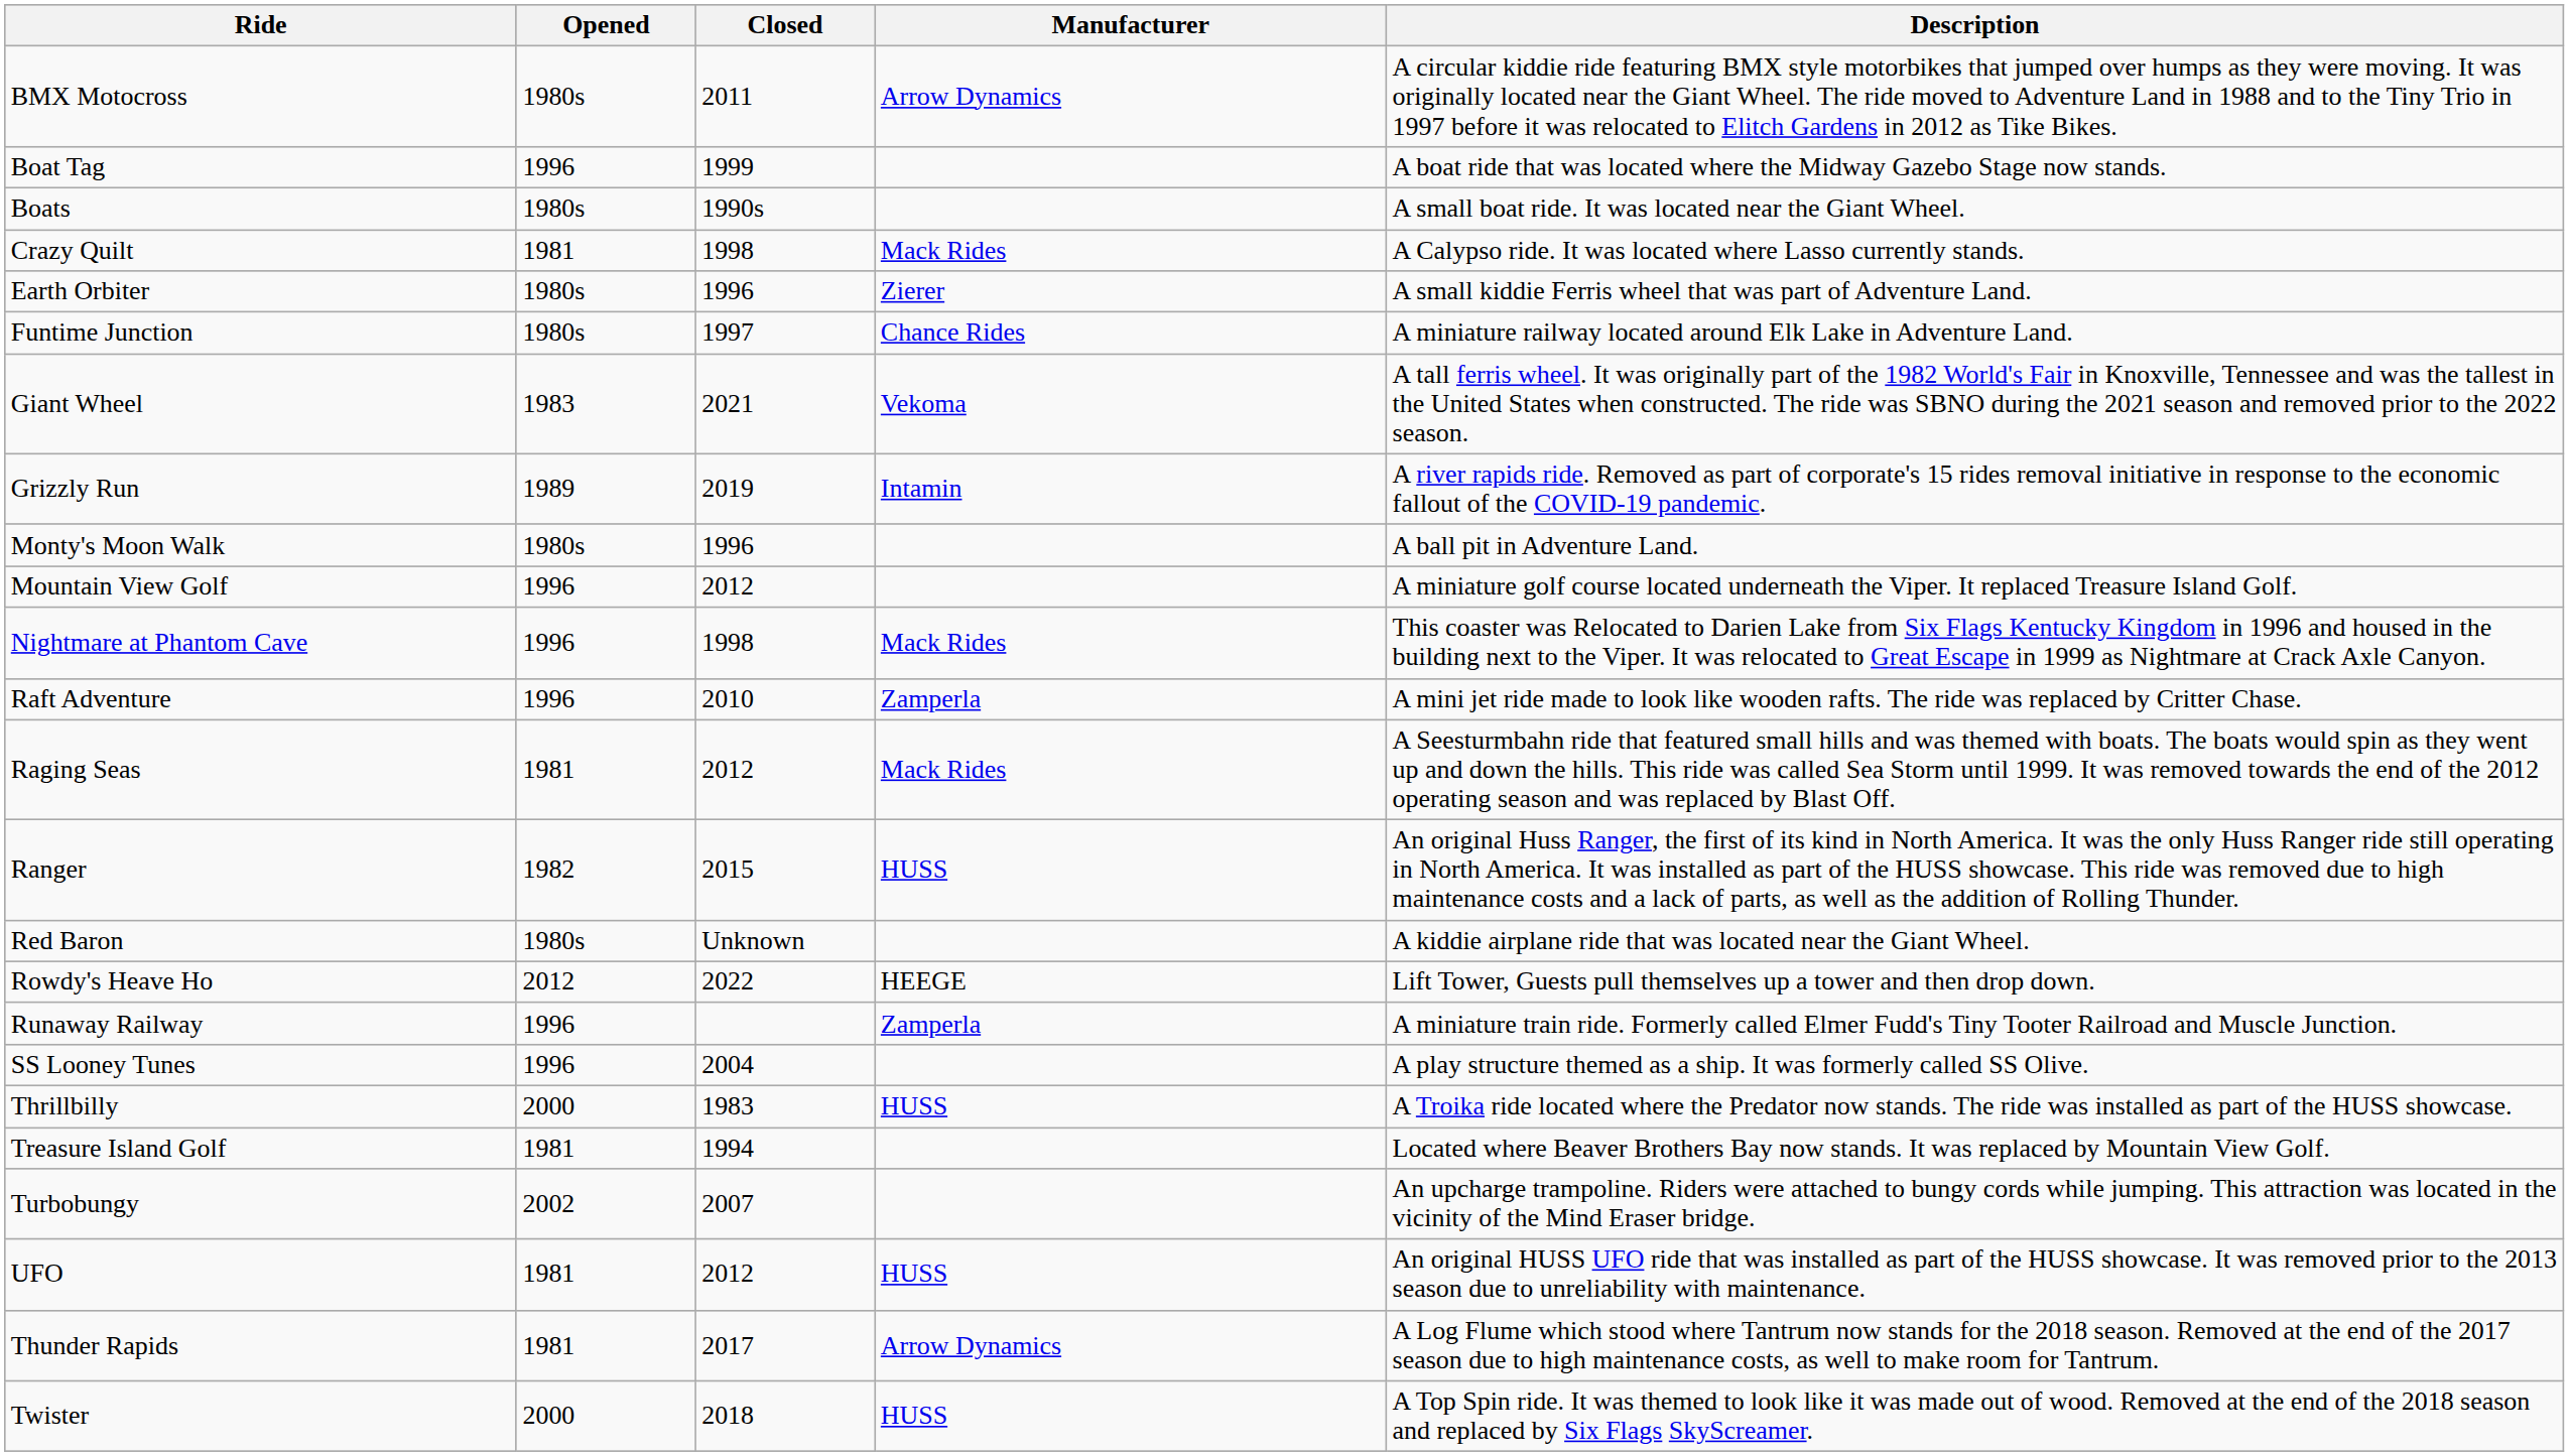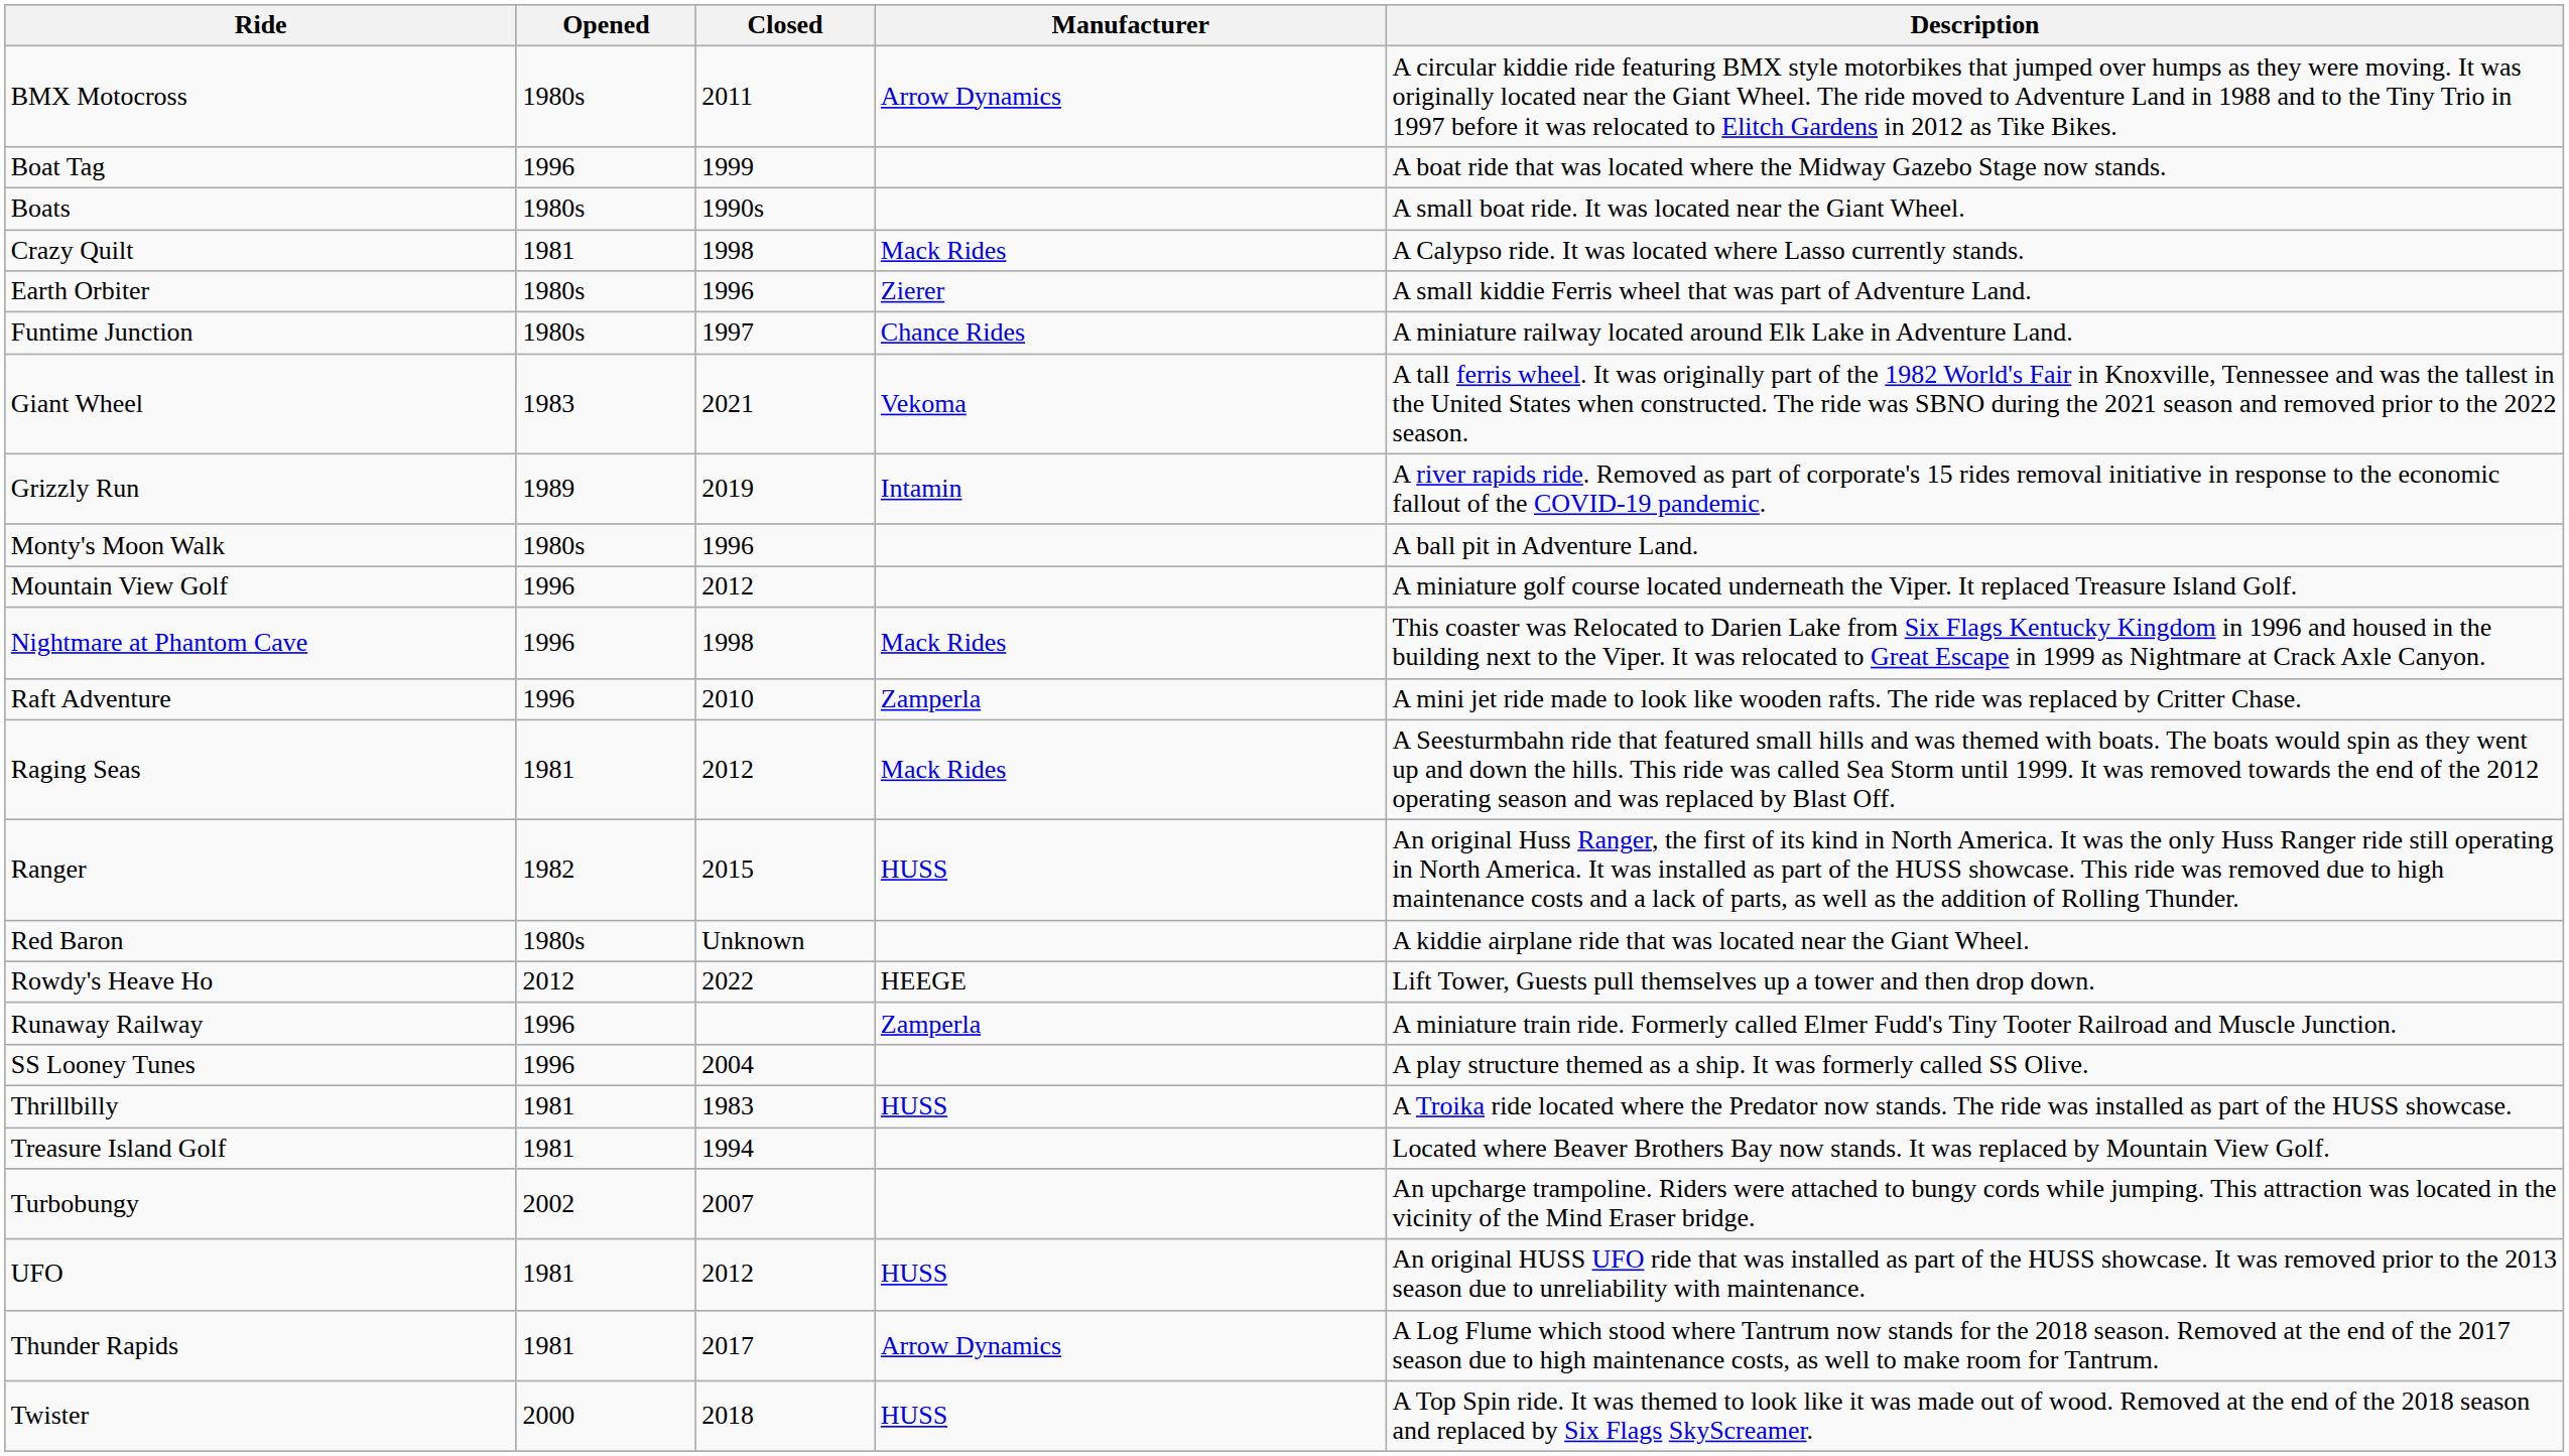Thrillbilly | Opened: 2000 -> 1981
